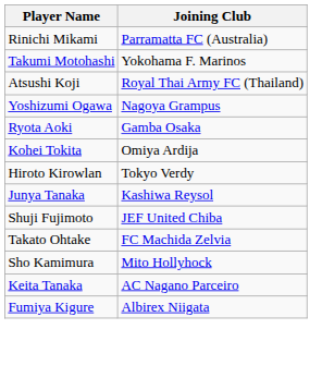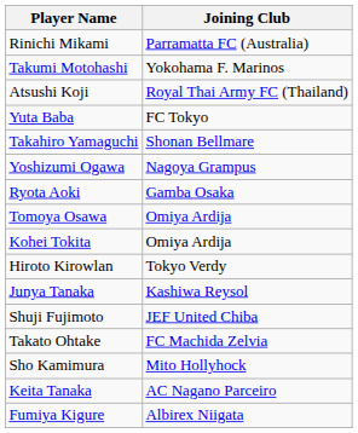+ row: Yuta Baba | FC Tokyo
+ row: Takahiro Yamaguchi | Shonan Bellmare
+ row: Tomoya Osawa | Omiya Ardija
